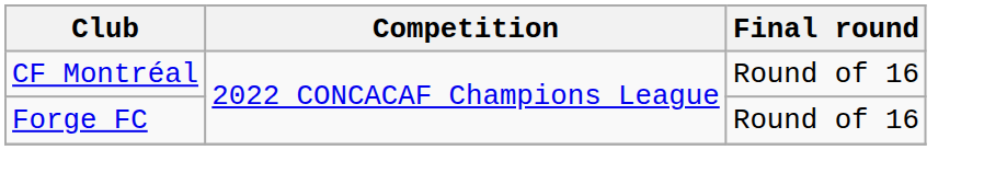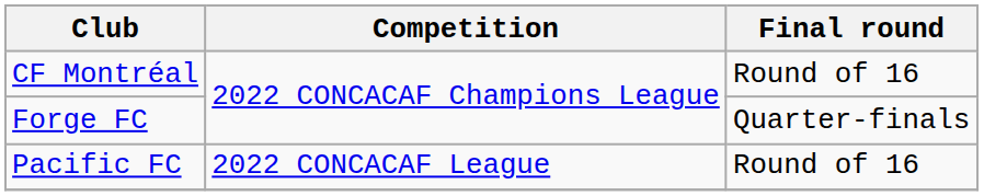Forge FC | Final round: Round of 16 -> Quarter-finals
+ row: Pacific FC | 2022 CONCACAF League | Round of 16
